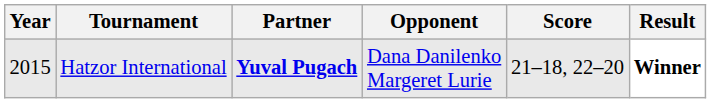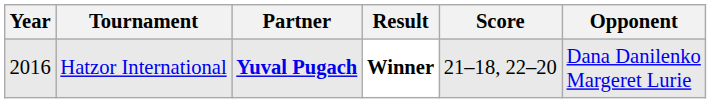columns swapped: Opponent <-> Result
Hatzor International | Year: 2015 -> 2016
